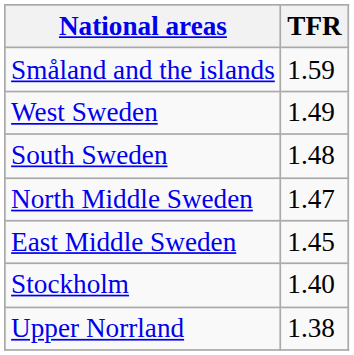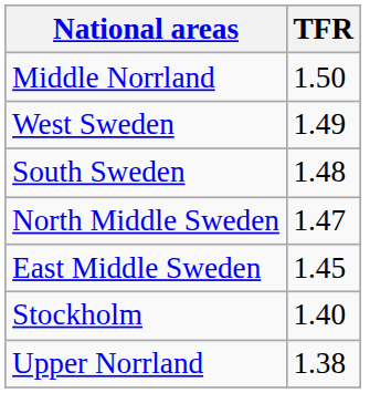- row: Småland and the islands | 1.59
+ row: Middle Norrland | 1.50
